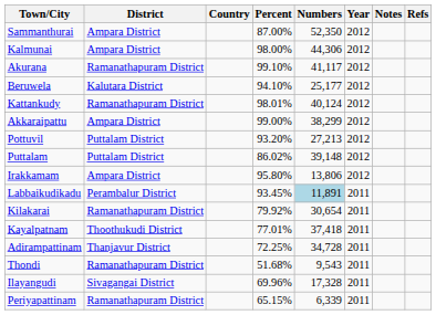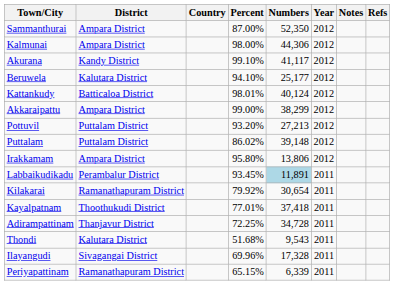Akurana | District: Ramanathapuram District -> Kandy District
Kattankudy | District: Ramanathapuram District -> Batticaloa District
Thondi | District: Ramanathapuram District -> Kalutara District
